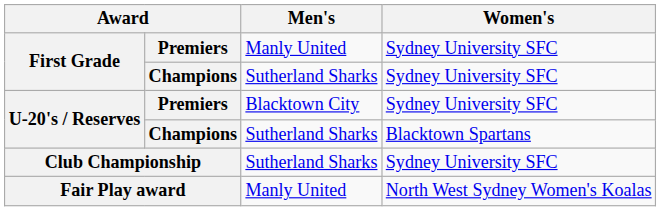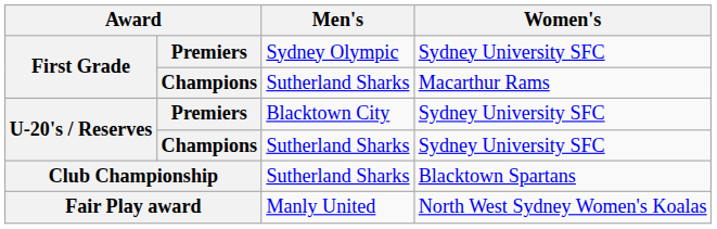First Grade / Premiers | Men's: Manly United -> Sydney Olympic
First Grade / Champions | Women's: Sydney University SFC -> Macarthur Rams
U-20's / Reserves / Champions | Women's: Blacktown Spartans -> Sydney University SFC
Club Championship | Women's: Sydney University SFC -> Blacktown Spartans
